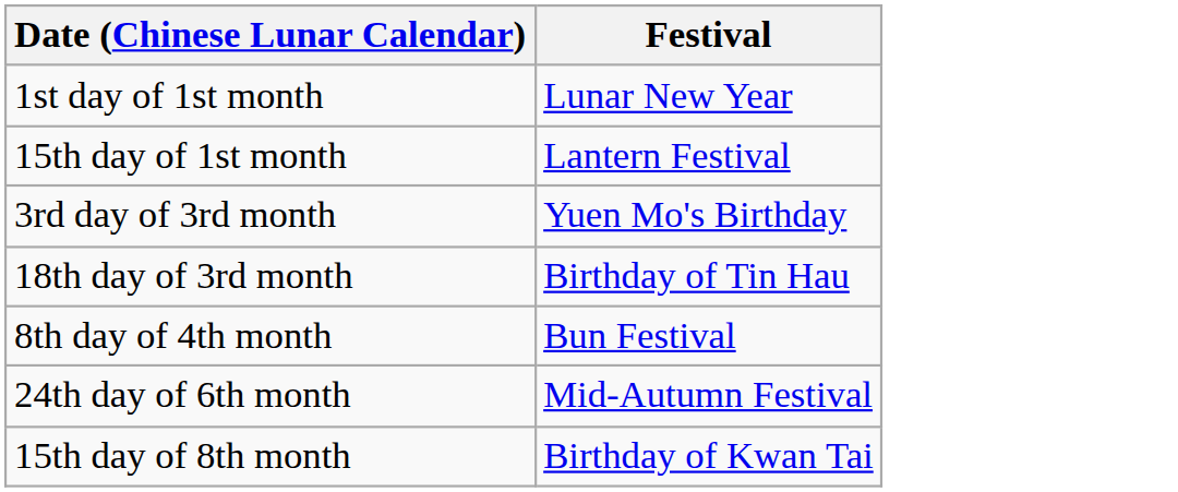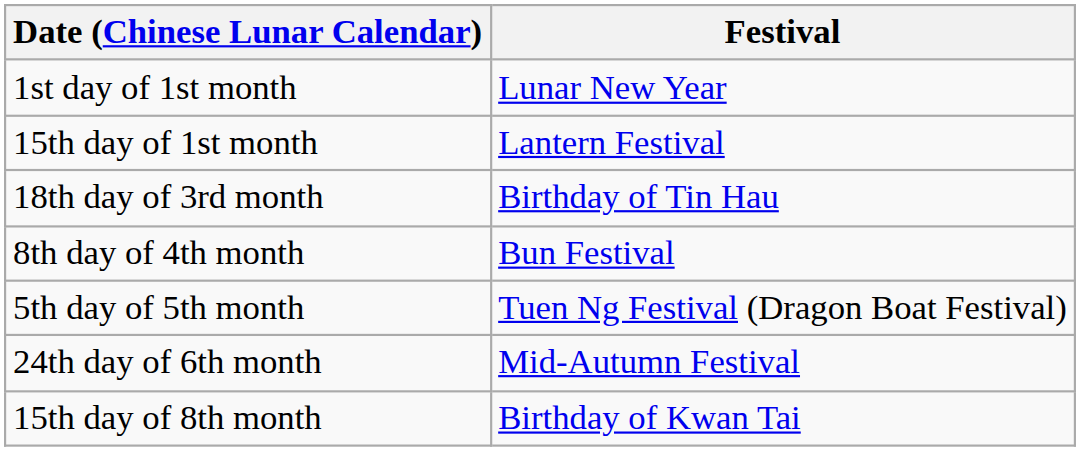- row: 3rd day of 3rd month | Yuen Mo's Birthday
+ row: 5th day of 5th month | Tuen Ng Festival (Dragon Boat Festival)
